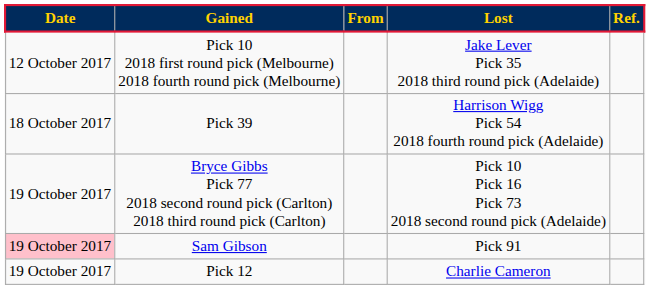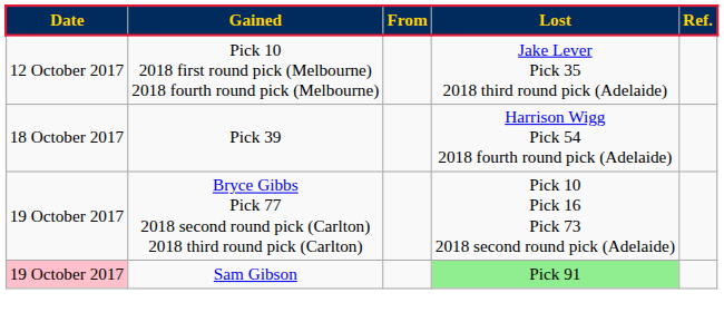Sam Gibson | column 4: no background -> lightgreen background
- row: 19 October 2017 | Pick 12 | Charlie Cameron
